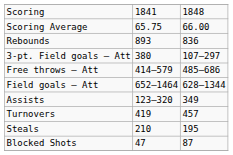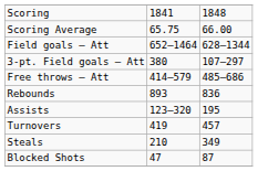rows swapped: Field goals – Att <-> Rebounds
Assists | column 3: 349 -> 195
Steals | column 3: 195 -> 349
